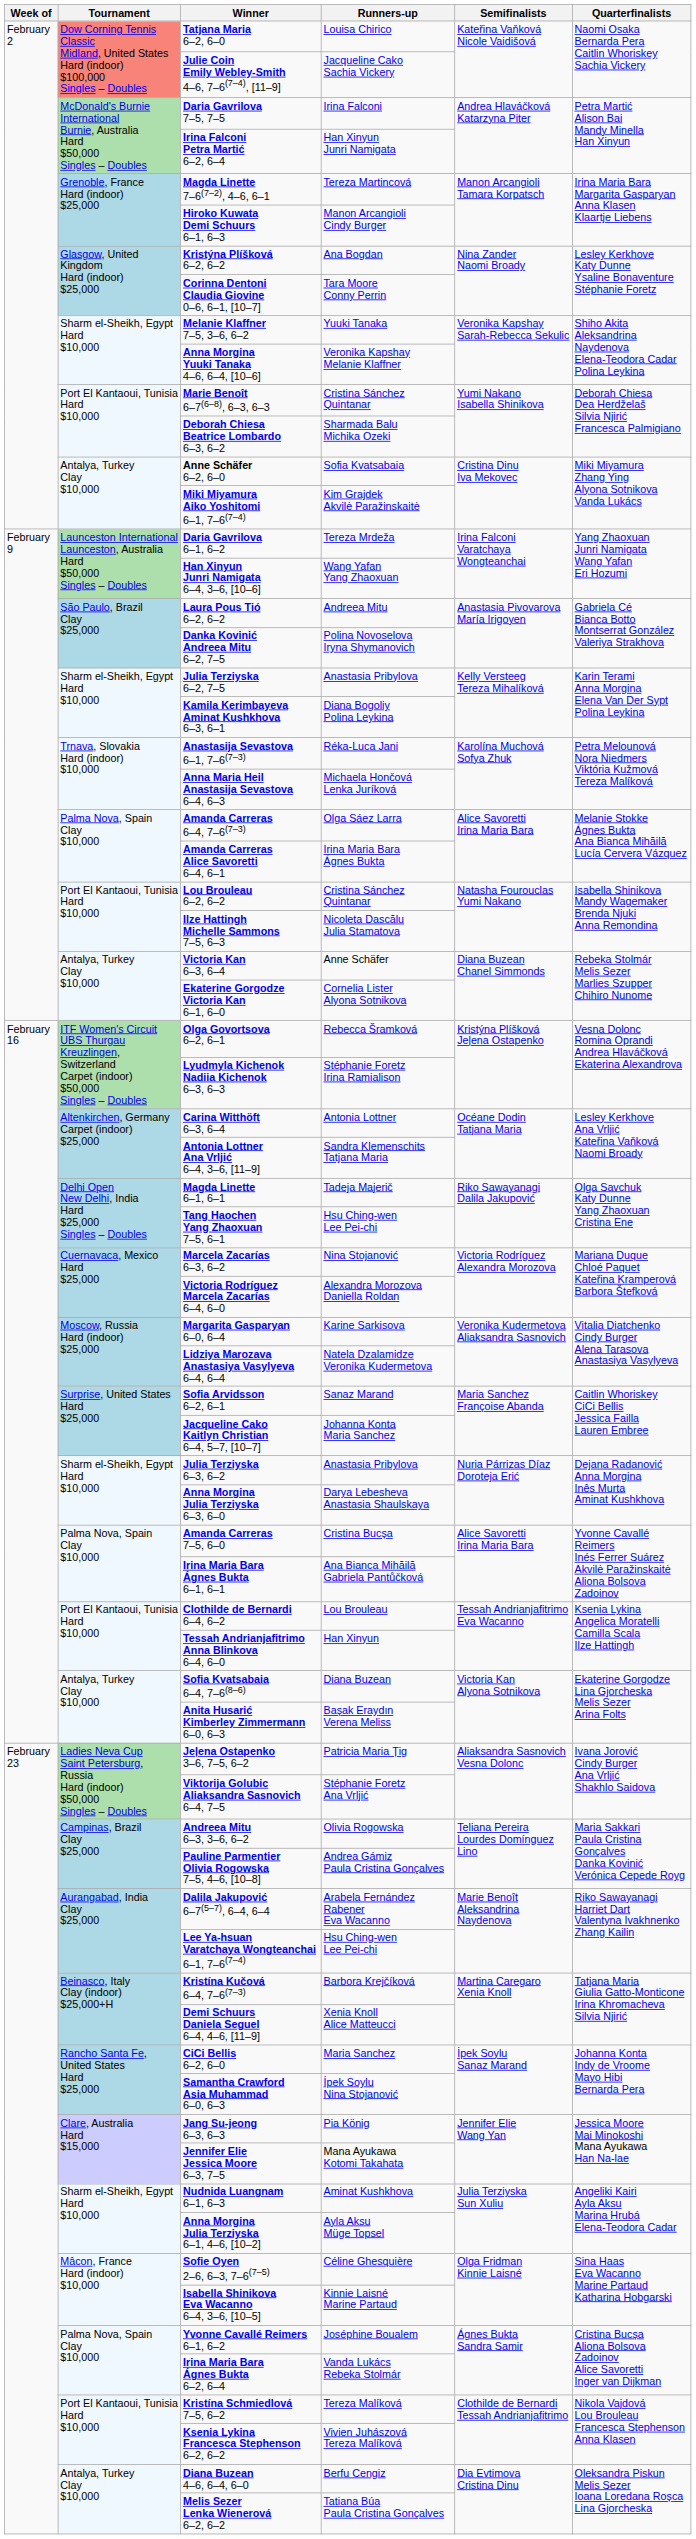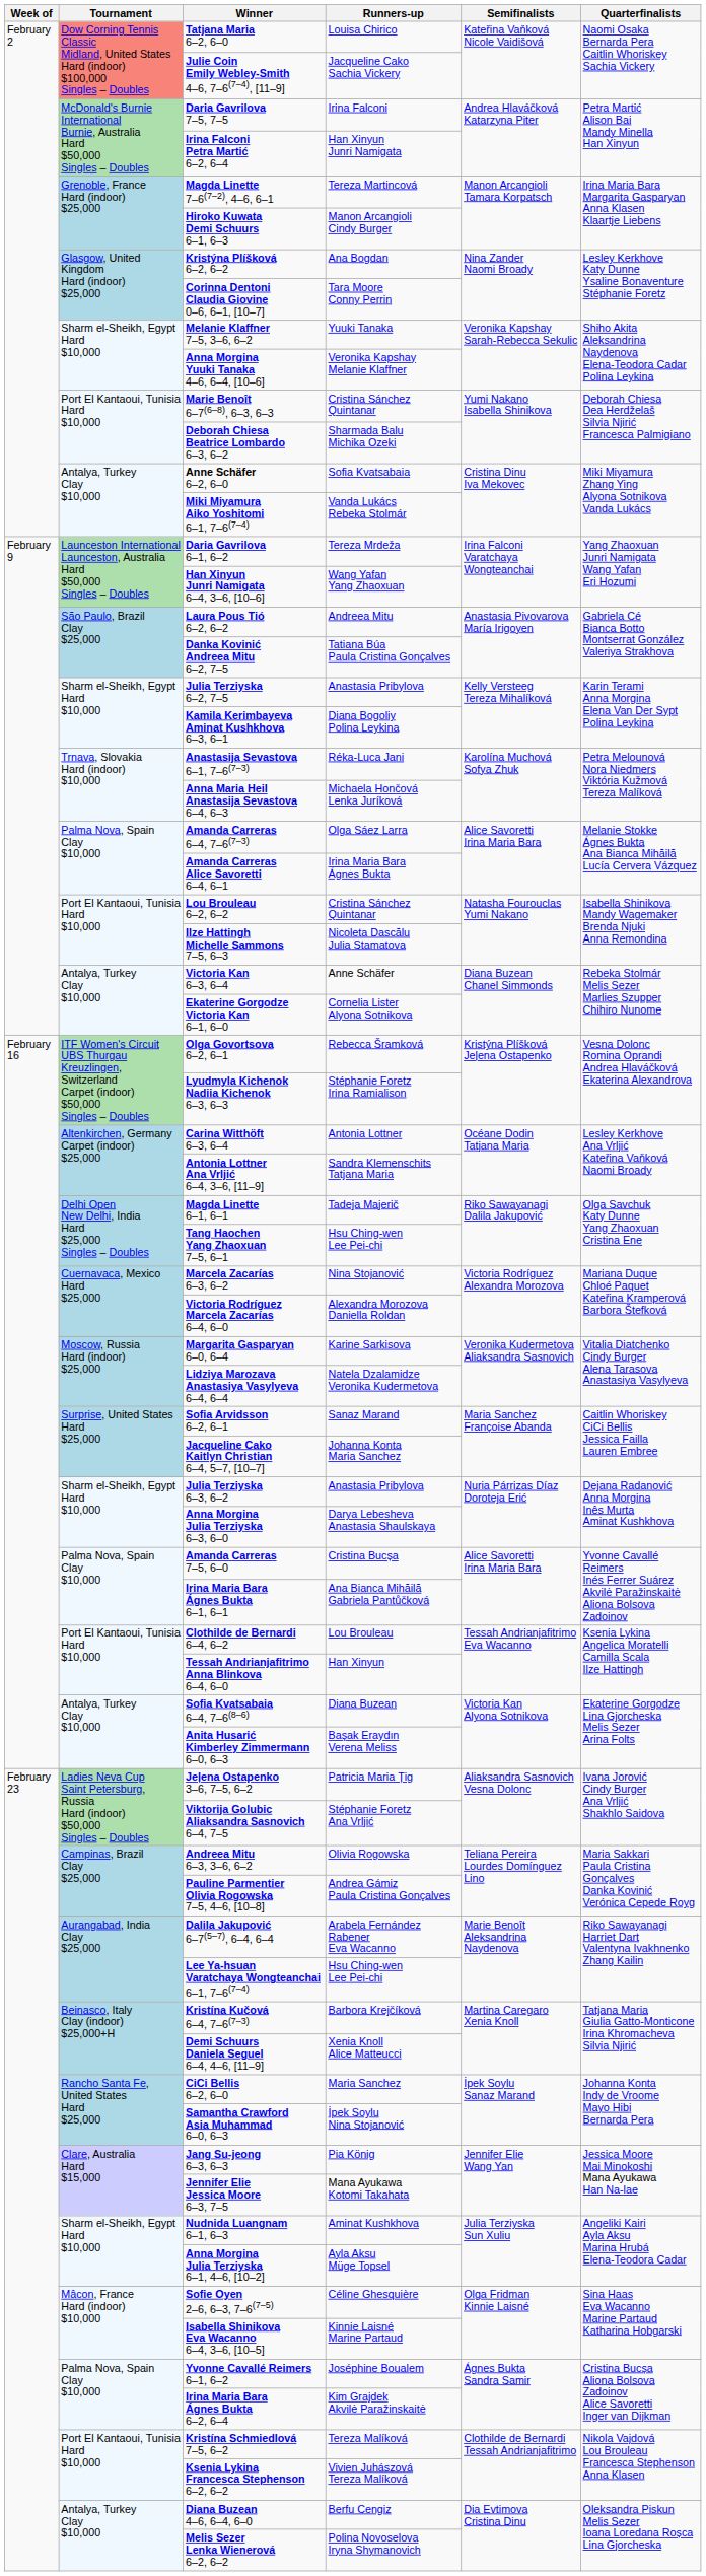Miki Miyamura Aiko Yoshitomi 6–1, 7–6(7–4) | Runners-up: Kim Grajdek Akvilė Paražinskaitė -> Vanda Lukács Rebeka Stolmár
Danka Kovinić Andreea Mitu 6–2, 7–5 | Runners-up: Polina Novoselova Iryna Shymanovich -> Tatiana Búa Paula Cristina Gonçalves
Irina Maria Bara Ágnes Bukta 6–2, 6–4 | Runners-up: Vanda Lukács Rebeka Stolmár -> Kim Grajdek Akvilė Paražinskaitė
Melis Sezer Lenka Wienerová 6–2, 6–2 | Runners-up: Tatiana Búa Paula Cristina Gonçalves -> Polina Novoselova Iryna Shymanovich
